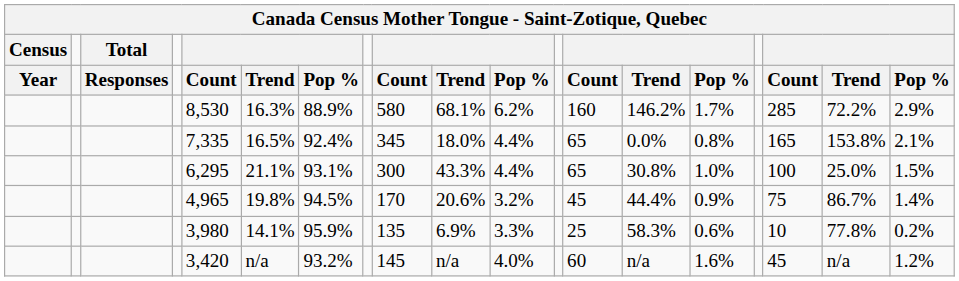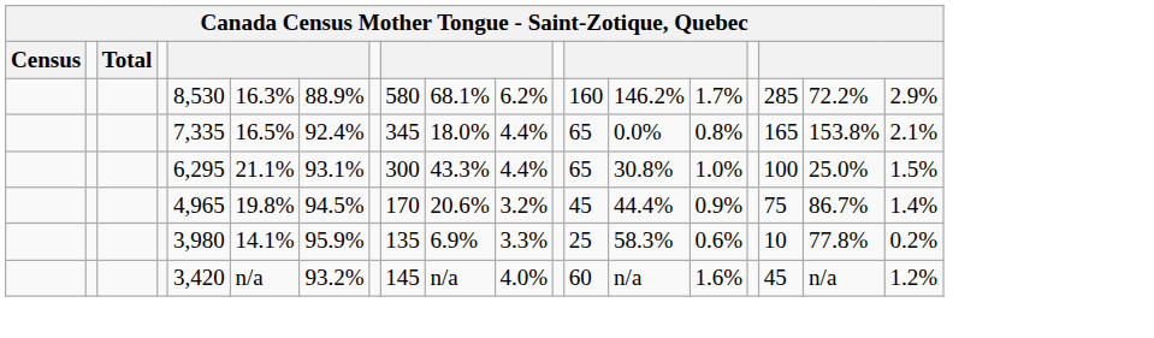- row: Year | Responses | Count | Trend | Pop % | Count | Trend | Pop % | Count | Trend | Pop % | Count | Trend | Pop %
